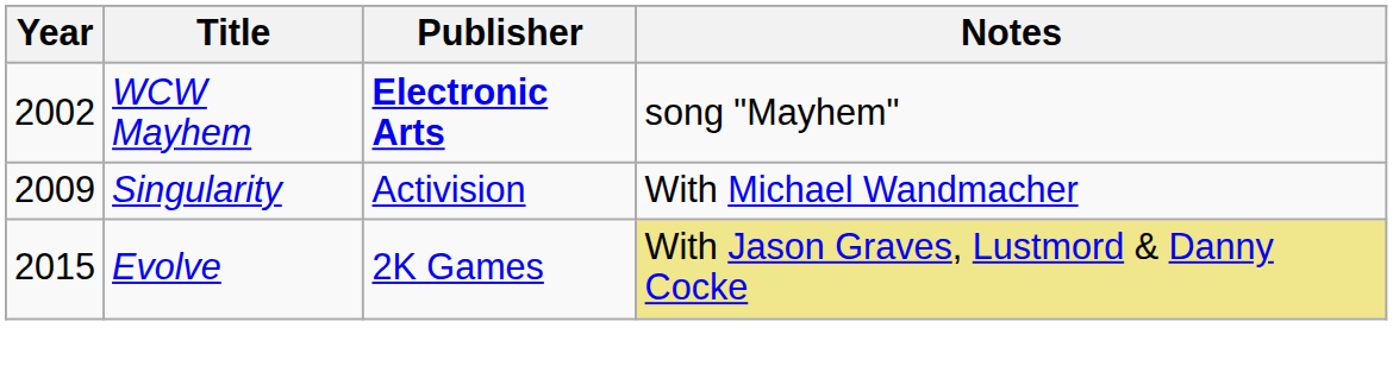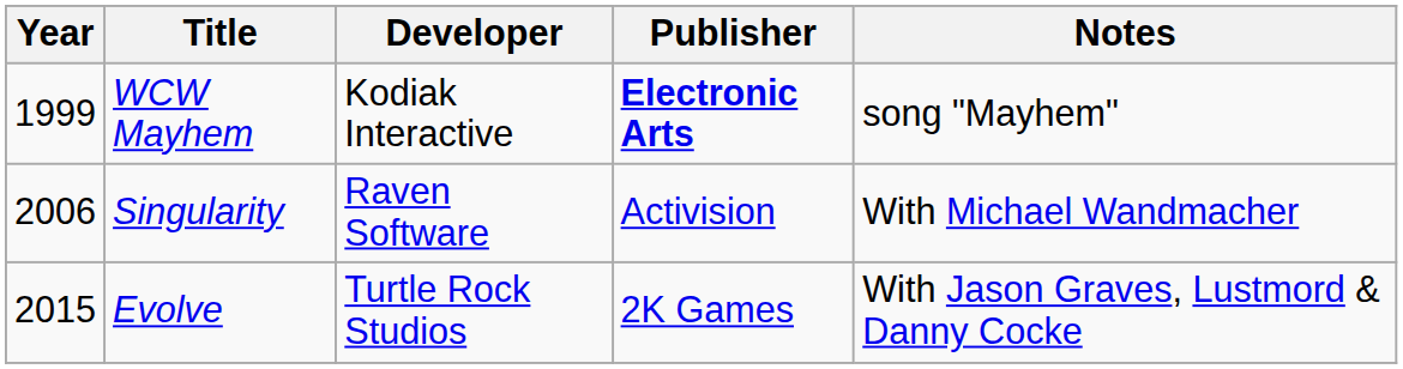+ column: Developer | Kodiak Interactive | Raven Software | Turtle Rock Studios
WCW Mayhem | Year: 2002 -> 1999
Singularity | Year: 2009 -> 2006
Evolve | Notes: khaki background -> no background
